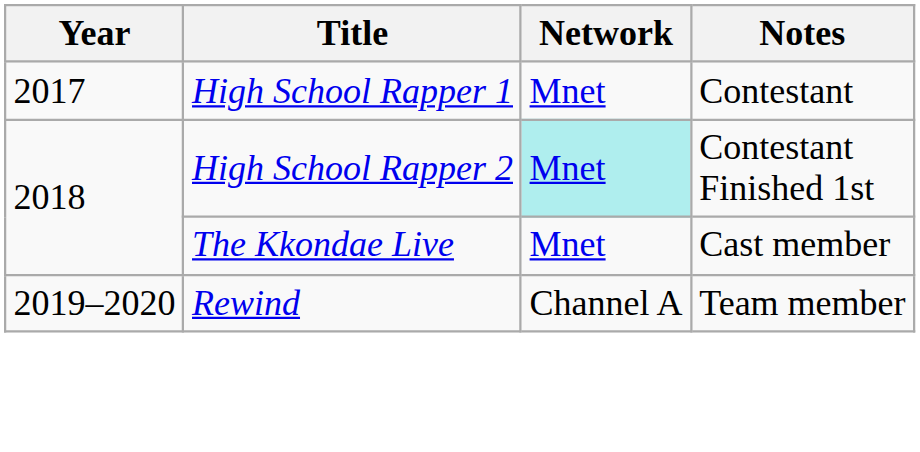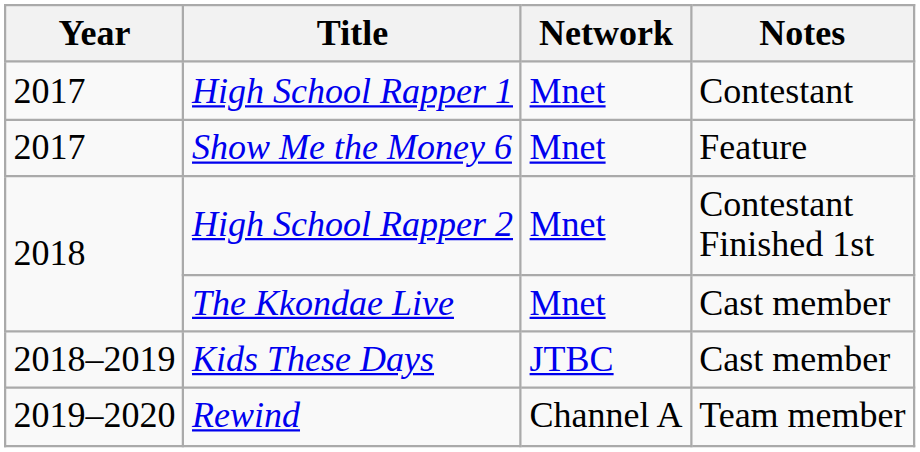+ row: 2017 | Show Me the Money 6 | Mnet | Feature
High School Rapper 2 | Network: paleturquoise background -> no background
+ row: 2018–2019 | Kids These Days | JTBC | Cast member
